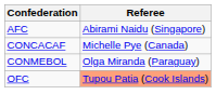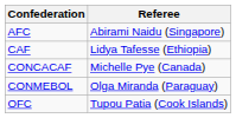+ row: CAF | Lidya Tafesse (Ethiopia)
OFC | Referee: lightsalmon background -> no background
